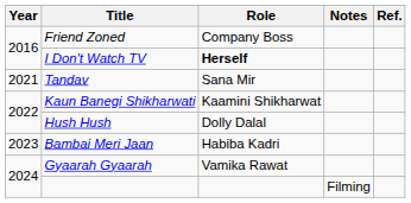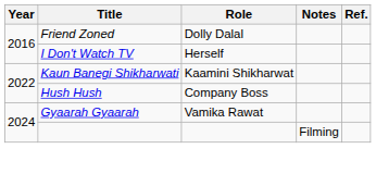Friend Zoned | Role: Company Boss -> Dolly Dalal
I Don't Watch TV | Role: bold -> normal
- row: 2021 | Tandav | Sana Mir
Hush Hush | Role: Dolly Dalal -> Company Boss
- row: 2023 | Bambai Meri Jaan | Habiba Kadri
